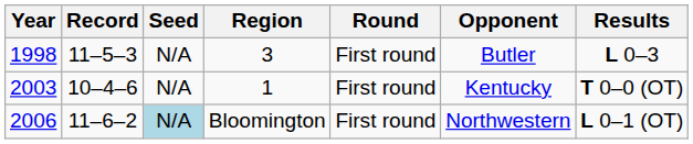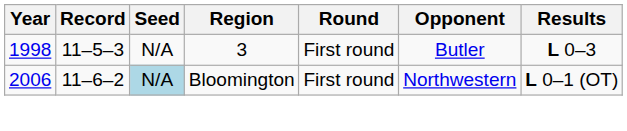- row: 2003 | 10–4–6 | N/A | 1 | First round | Kentucky | T 0–0 (OT)
